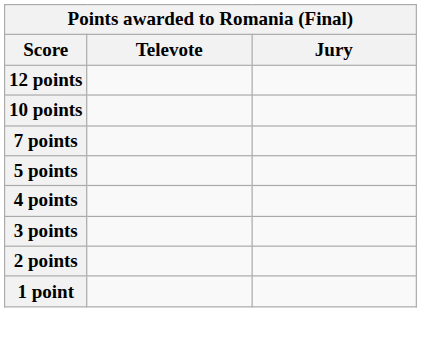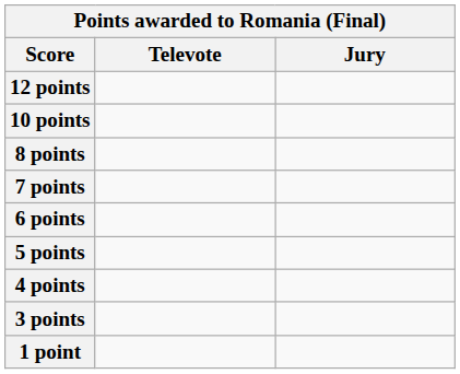+ row: 8 points
+ row: 6 points
- row: 2 points
